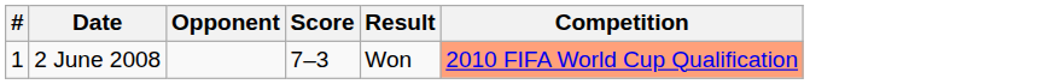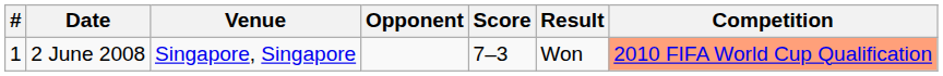+ column: Venue | Singapore, Singapore
